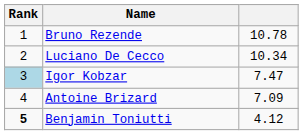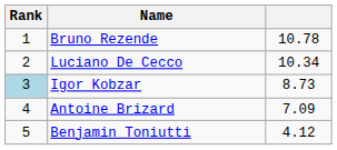Igor Kobzar | column 3: 7.47 -> 8.73
Benjamin Toniutti | Rank: bold -> normal
